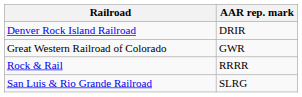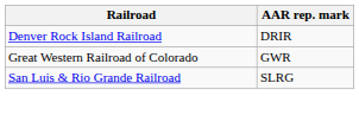- row: Rock & Rail | RRRR
